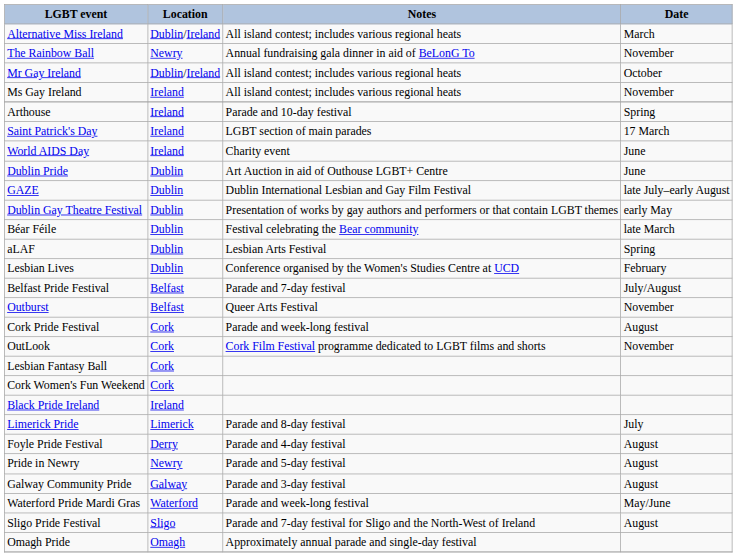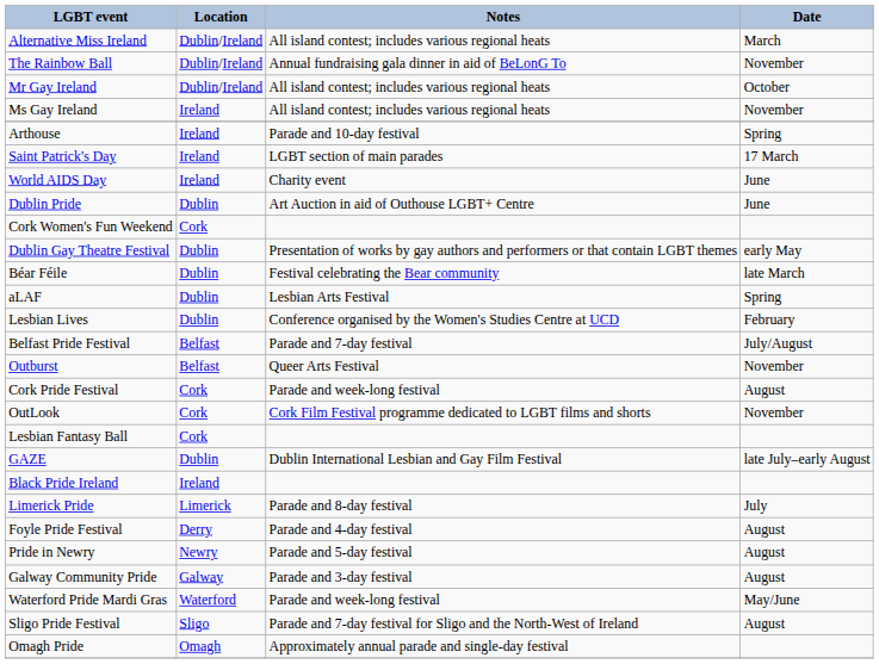The Rainbow Ball | Location: Newry -> Dublin/Ireland
rows swapped: GAZE <-> Cork Women's Fun Weekend
